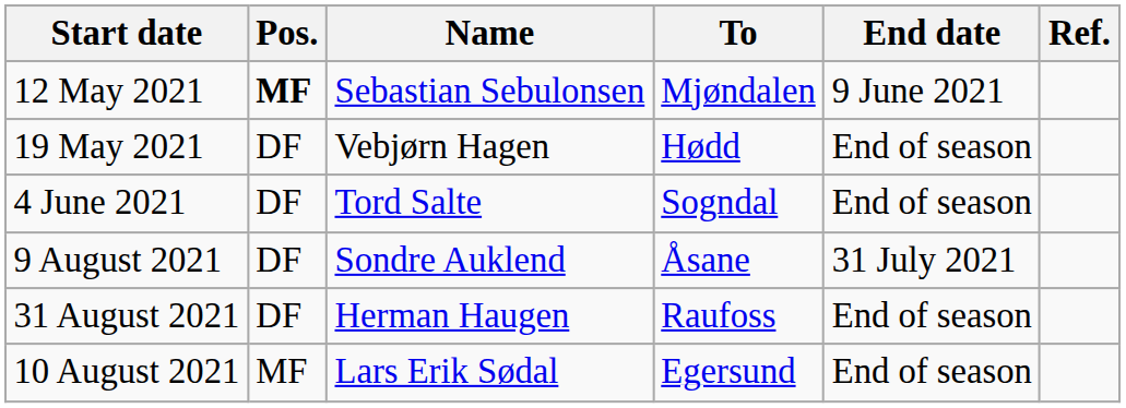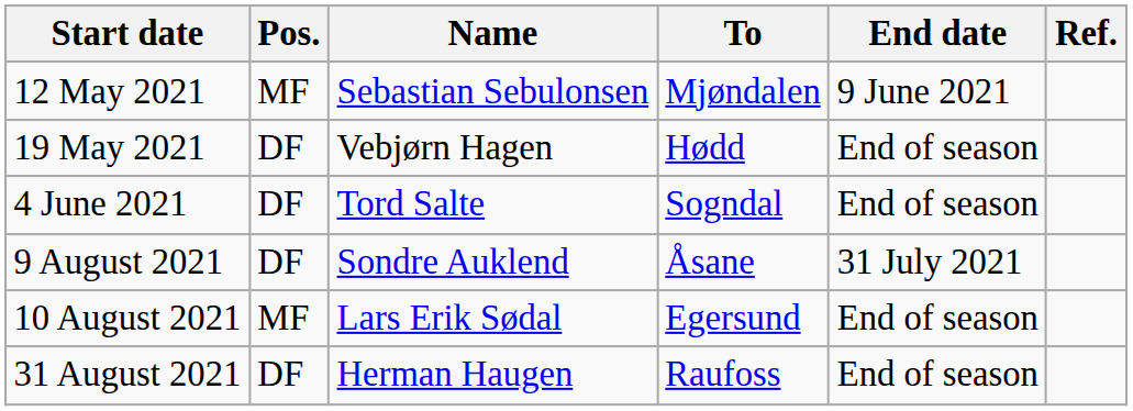12 May 2021 | Pos.: bold -> normal
rows swapped: 10 August 2021 <-> 31 August 2021
